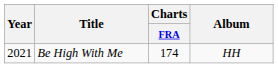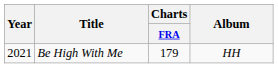Be High With Me | Charts / FRA: 174 -> 179
